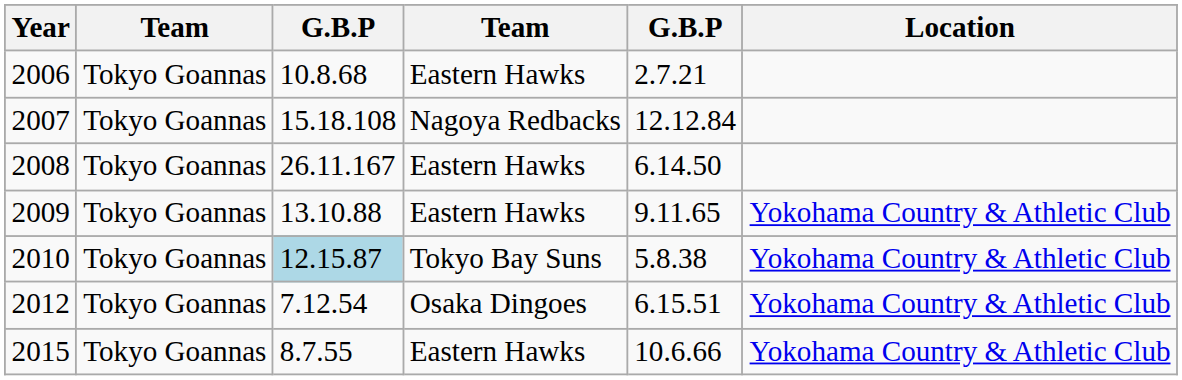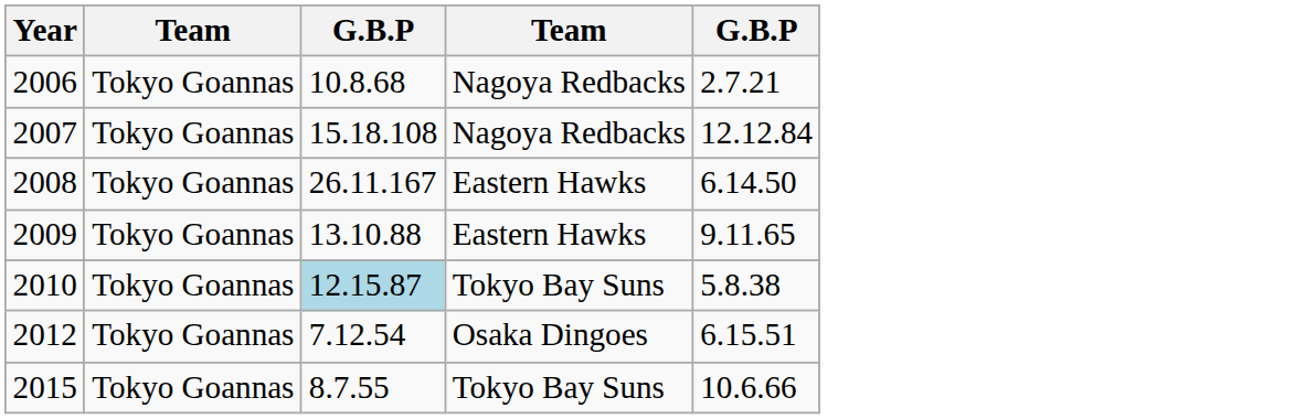- column: Location | Yokohama Country & Athletic Club | Yokohama Country & Athletic Club | Yokohama Country & Athletic Club | Yokohama Country & Athletic Club
2006 | column 4: Eastern Hawks -> Nagoya Redbacks
2015 | column 4: Eastern Hawks -> Tokyo Bay Suns
